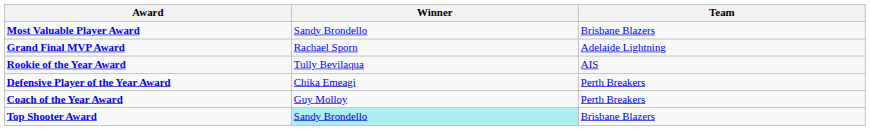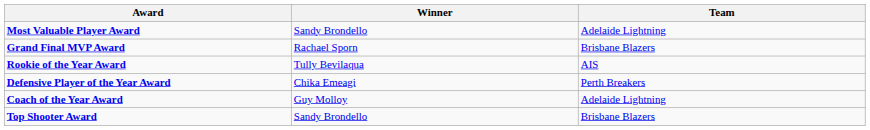Most Valuable Player Award | Team: Brisbane Blazers -> Adelaide Lightning
Grand Final MVP Award | Team: Adelaide Lightning -> Brisbane Blazers
Coach of the Year Award | Team: Perth Breakers -> Adelaide Lightning
Top Shooter Award | Winner: paleturquoise background -> no background
